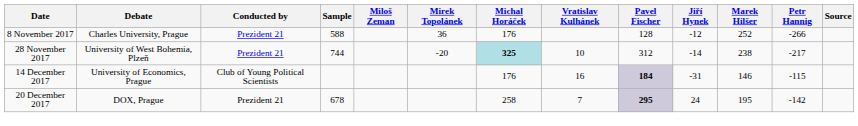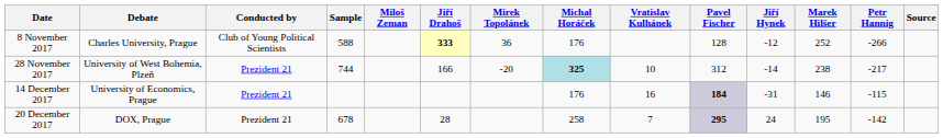+ column: Jiří Drahoš | 333 | 166 | 28
8 November 2017 | Conducted by: Prezident 21 -> Club of Young Political Scientists
14 December 2017 | Conducted by: Club of Young Political Scientists -> Prezident 21
